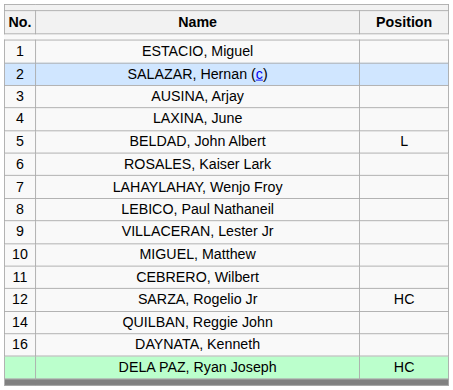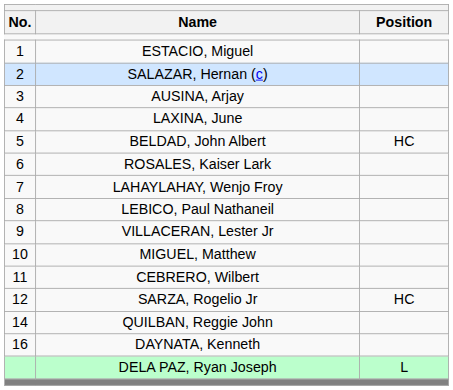BELDAD, John Albert | Position: L -> HC
DELA PAZ, Ryan Joseph | Position: HC -> L
